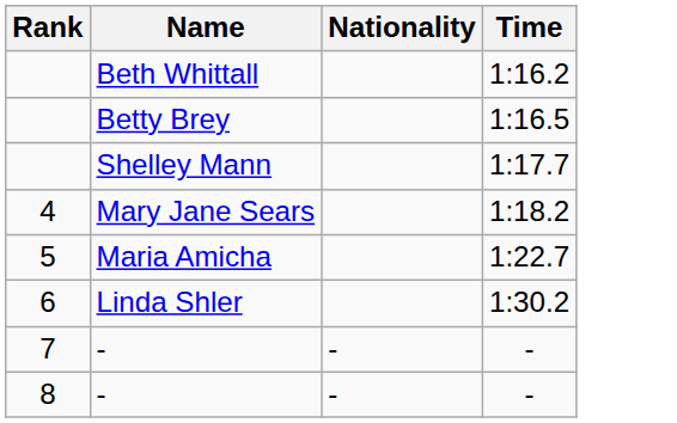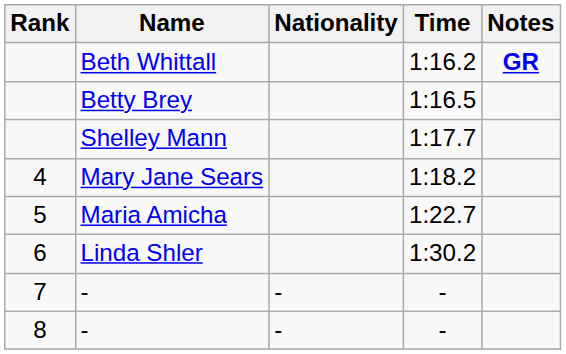+ column: Notes | GR
